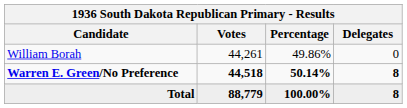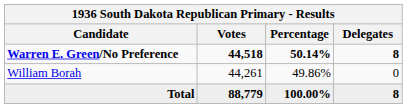rows swapped: Warren E. Green/No Preference <-> William Borah
